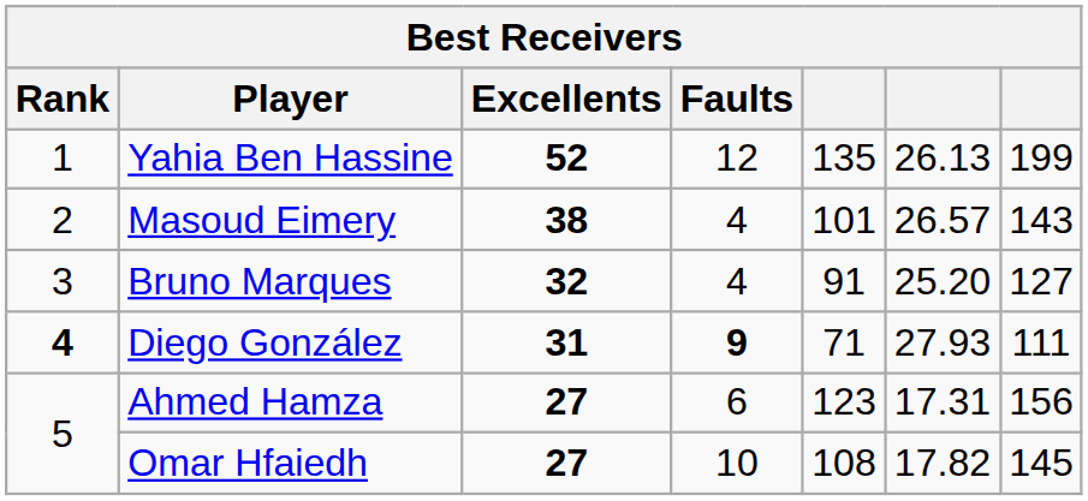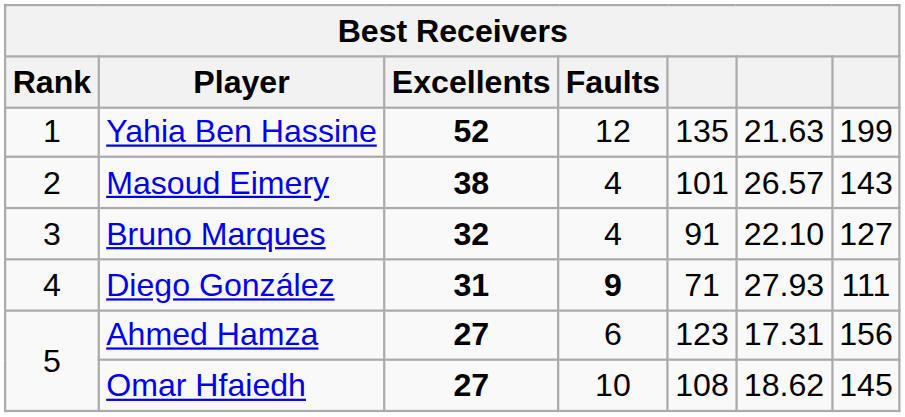Yahia Ben Hassine | column 6: 26.13 -> 21.63
Bruno Marques | column 6: 25.20 -> 22.10
Diego González | Rank: bold -> normal
Omar Hfaiedh | column 6: 17.82 -> 18.62
